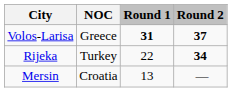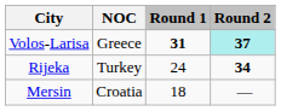Volos-Larisa | Round 2: no background -> paleturquoise background
Rijeka | Round 1: 22 -> 24
Mersin | Round 1: 13 -> 18
